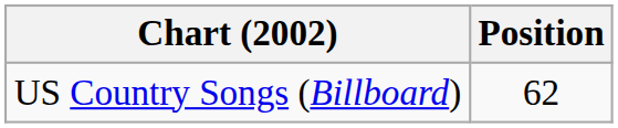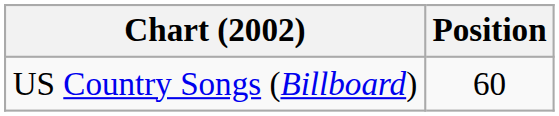US Country Songs (Billboard) | Position: 62 -> 60
